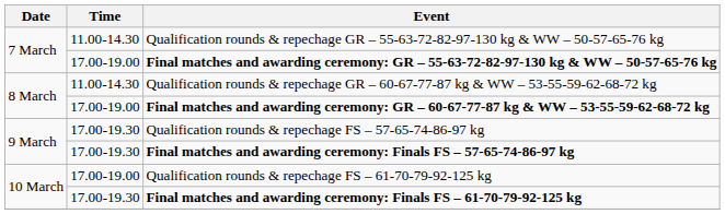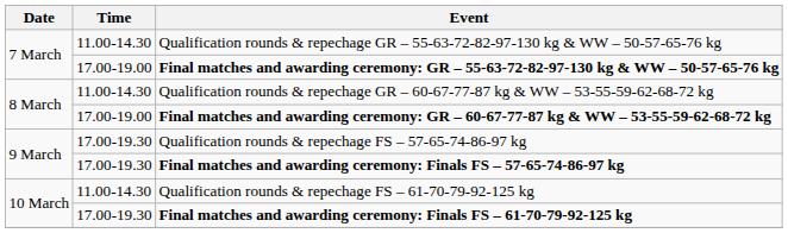Qualification rounds & repechage FS – 61-70-79-92-125 kg | Time: 17.00-19.00 -> 11.00-14.30
